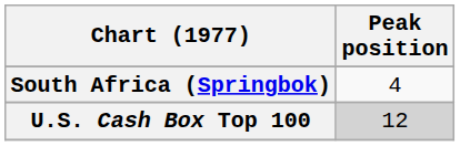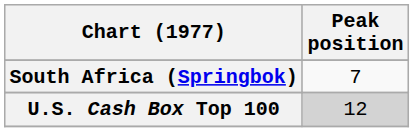South Africa (Springbok) | Peak position: 4 -> 7
